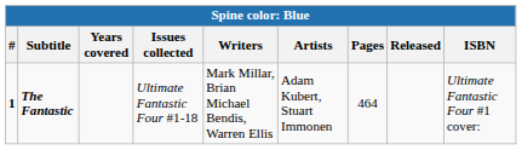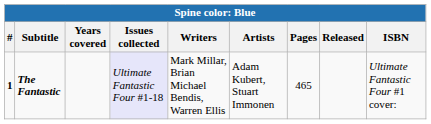The Fantastic | Issues collected: no background -> lavender background
The Fantastic | Pages: 464 -> 465
